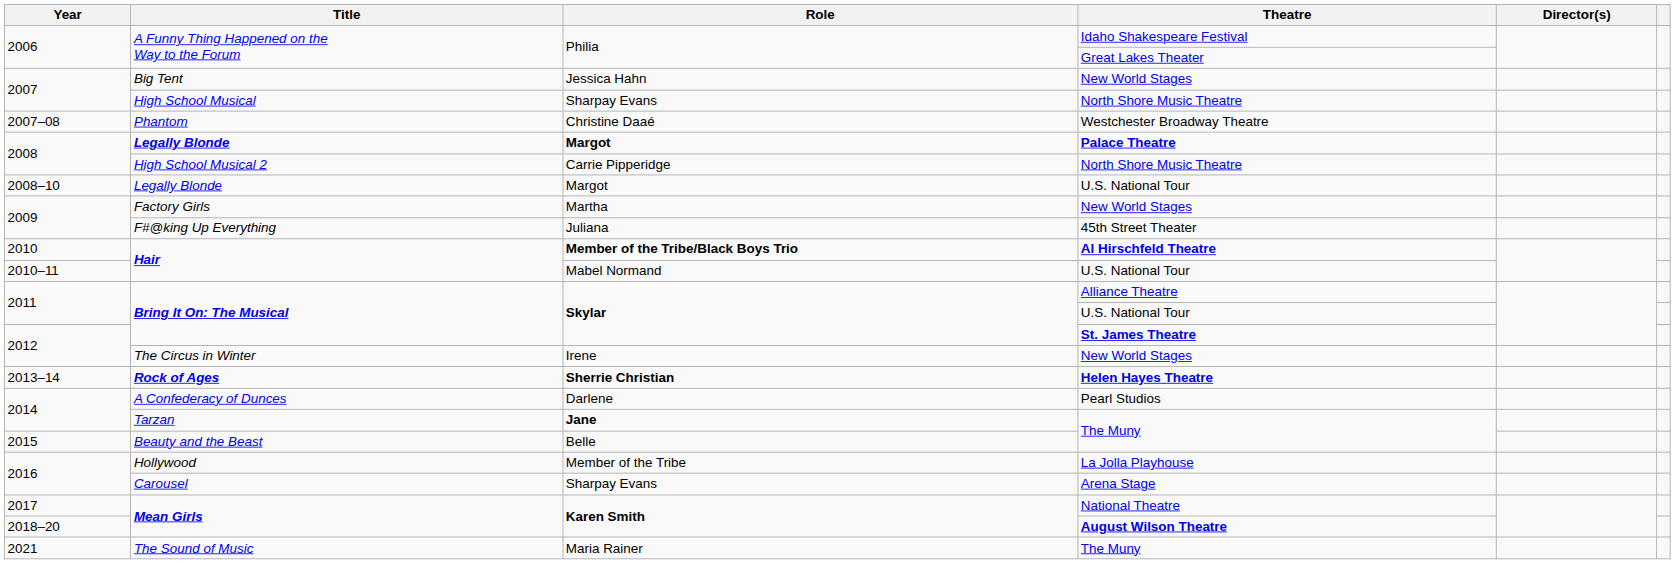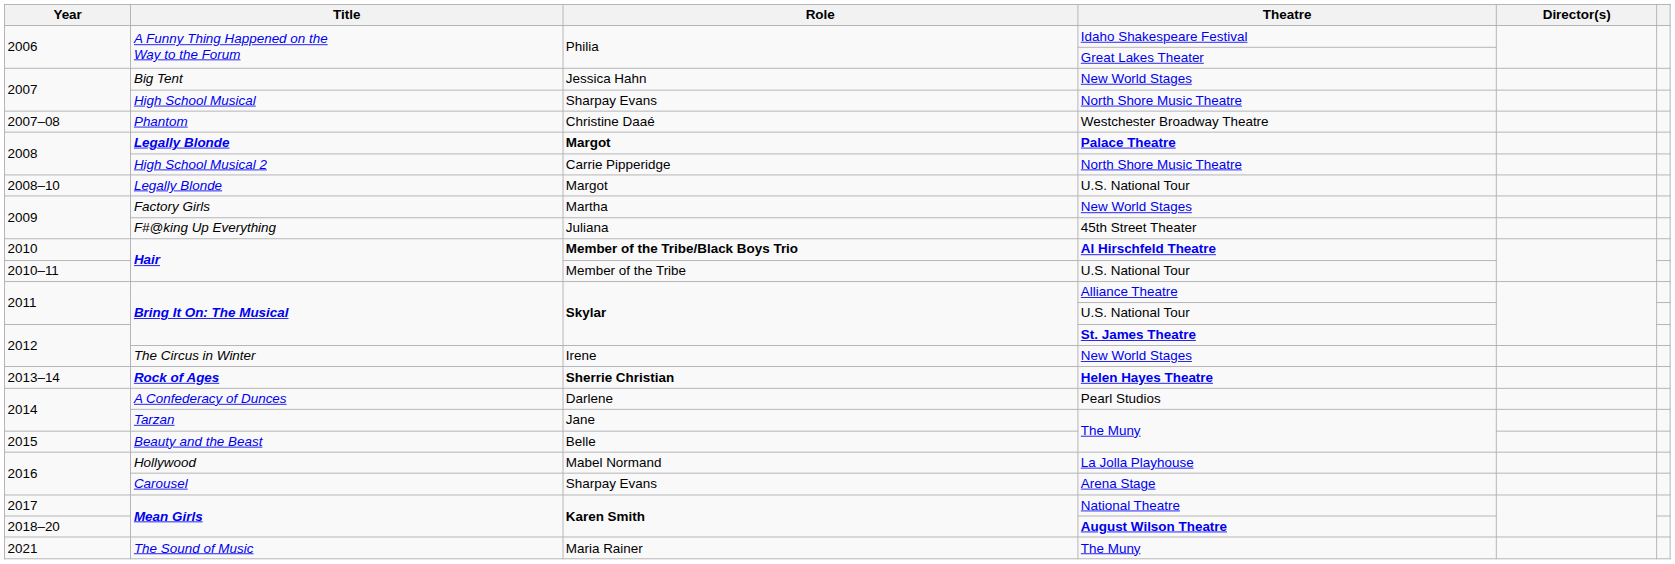Hair / U.S. National Tour | Role: Mabel Normand -> Member of the Tribe
Tarzan | Role: bold -> normal
Hollywood | Role: Member of the Tribe -> Mabel Normand
